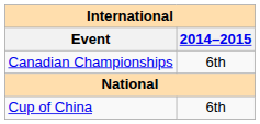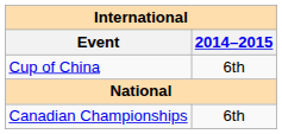rows swapped: Cup of China <-> Canadian Championships
